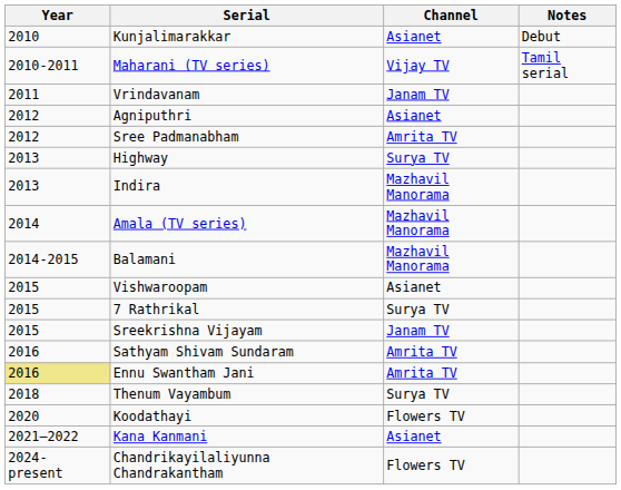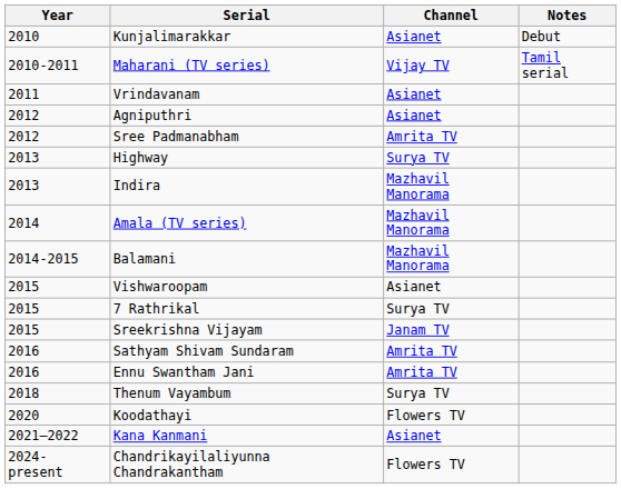Vrindavanam | Channel: Janam TV -> Asianet
Ennu Swantham Jani | Year: khaki background -> no background
